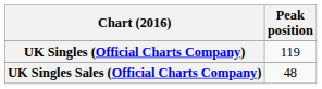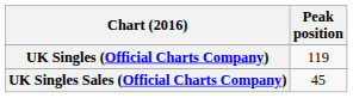UK Singles Sales (Official Charts Company) | Peak position: 48 -> 45
